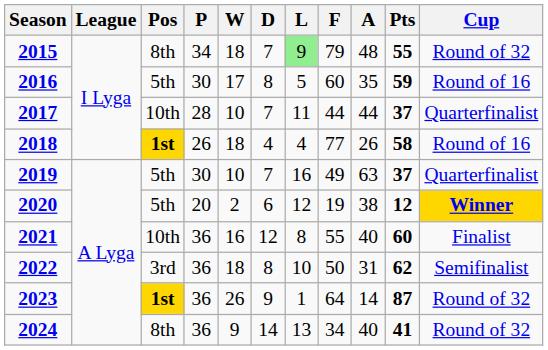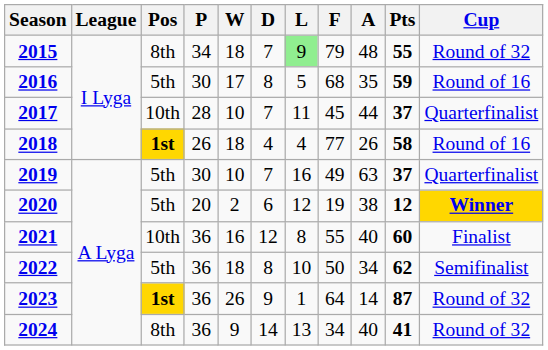2016 | F: 60 -> 68
2017 | F: 44 -> 45
2022 | Pos: 3rd -> 5th
2022 | A: 31 -> 34
